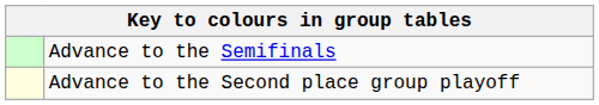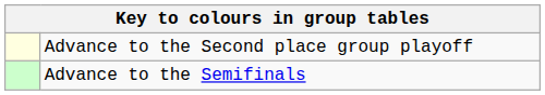rows swapped: Advance to the Semifinals <-> Advance to the Second place group playoff
